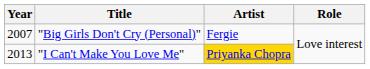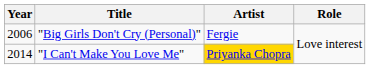"Big Girls Don't Cry (Personal)" | Year: 2007 -> 2006
"I Can't Make You Love Me" | Year: 2013 -> 2014
